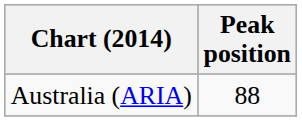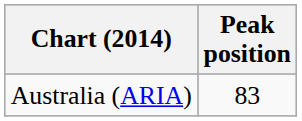Australia (ARIA) | Peak position: 88 -> 83
